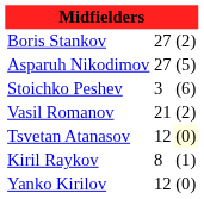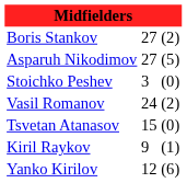Stoichko Peshev | column 3: (6) -> (0)
Vasil Romanov | column 2: 21 -> 24
Tsvetan Atanasov | column 2: 12 -> 15
Tsvetan Atanasov | column 3: lightyellow background -> no background
Kiril Raykov | column 2: 8 -> 9
Yanko Kirilov | column 3: (0) -> (6)
